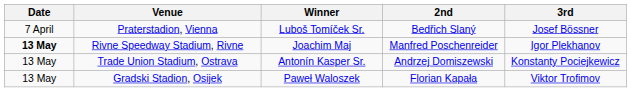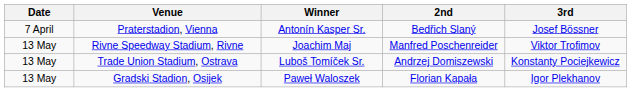Praterstadion, Vienna | Winner: Luboš Tomíček Sr. -> Antonín Kasper Sr.
Rivne Speedway Stadium, Rivne | Date: bold -> normal
Rivne Speedway Stadium, Rivne | 3rd: Igor Plekhanov -> Viktor Trofimov
Trade Union Stadium, Ostrava | Winner: Antonín Kasper Sr. -> Luboš Tomíček Sr.
Gradski Stadion, Osijek | 3rd: Viktor Trofimov -> Igor Plekhanov
